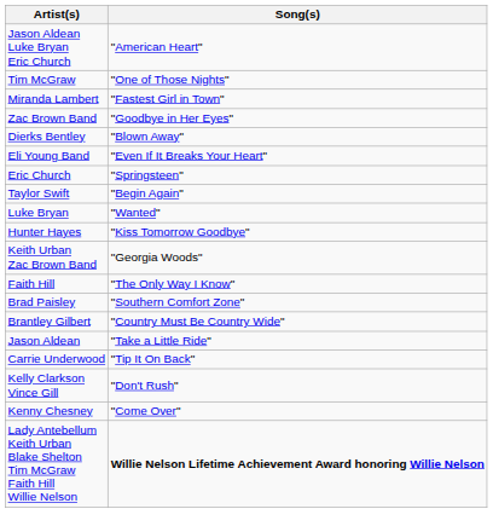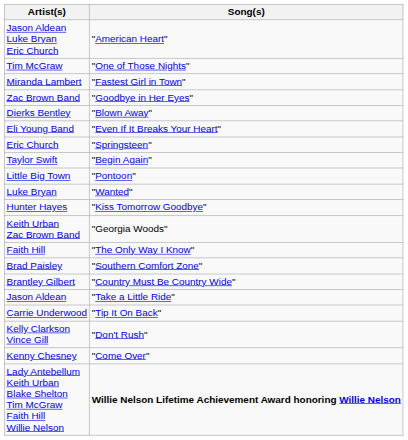+ row: Little Big Town | "Pontoon"
